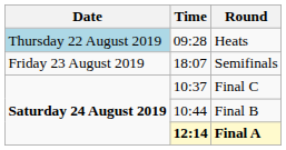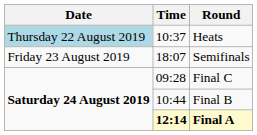Heats | Time: 09:28 -> 10:37
Final C | Time: 10:37 -> 09:28
